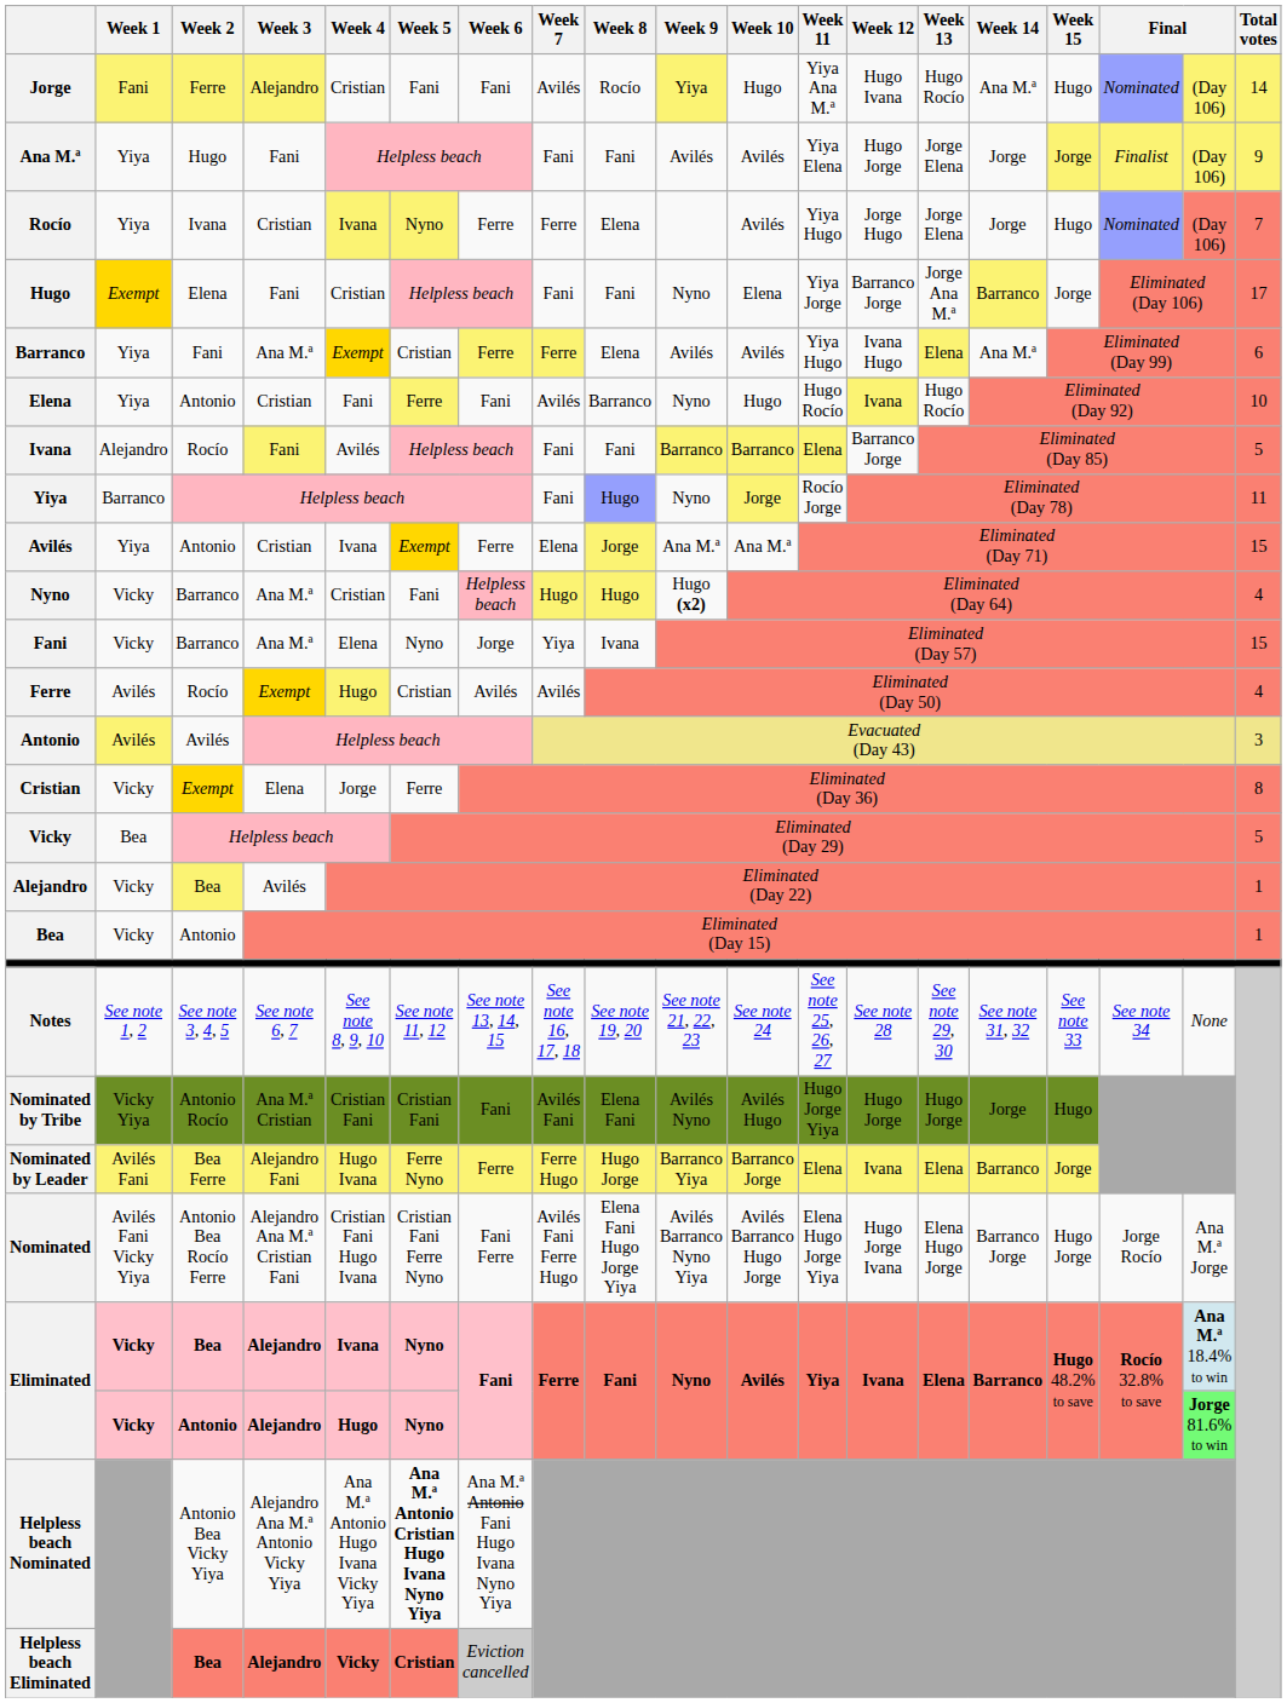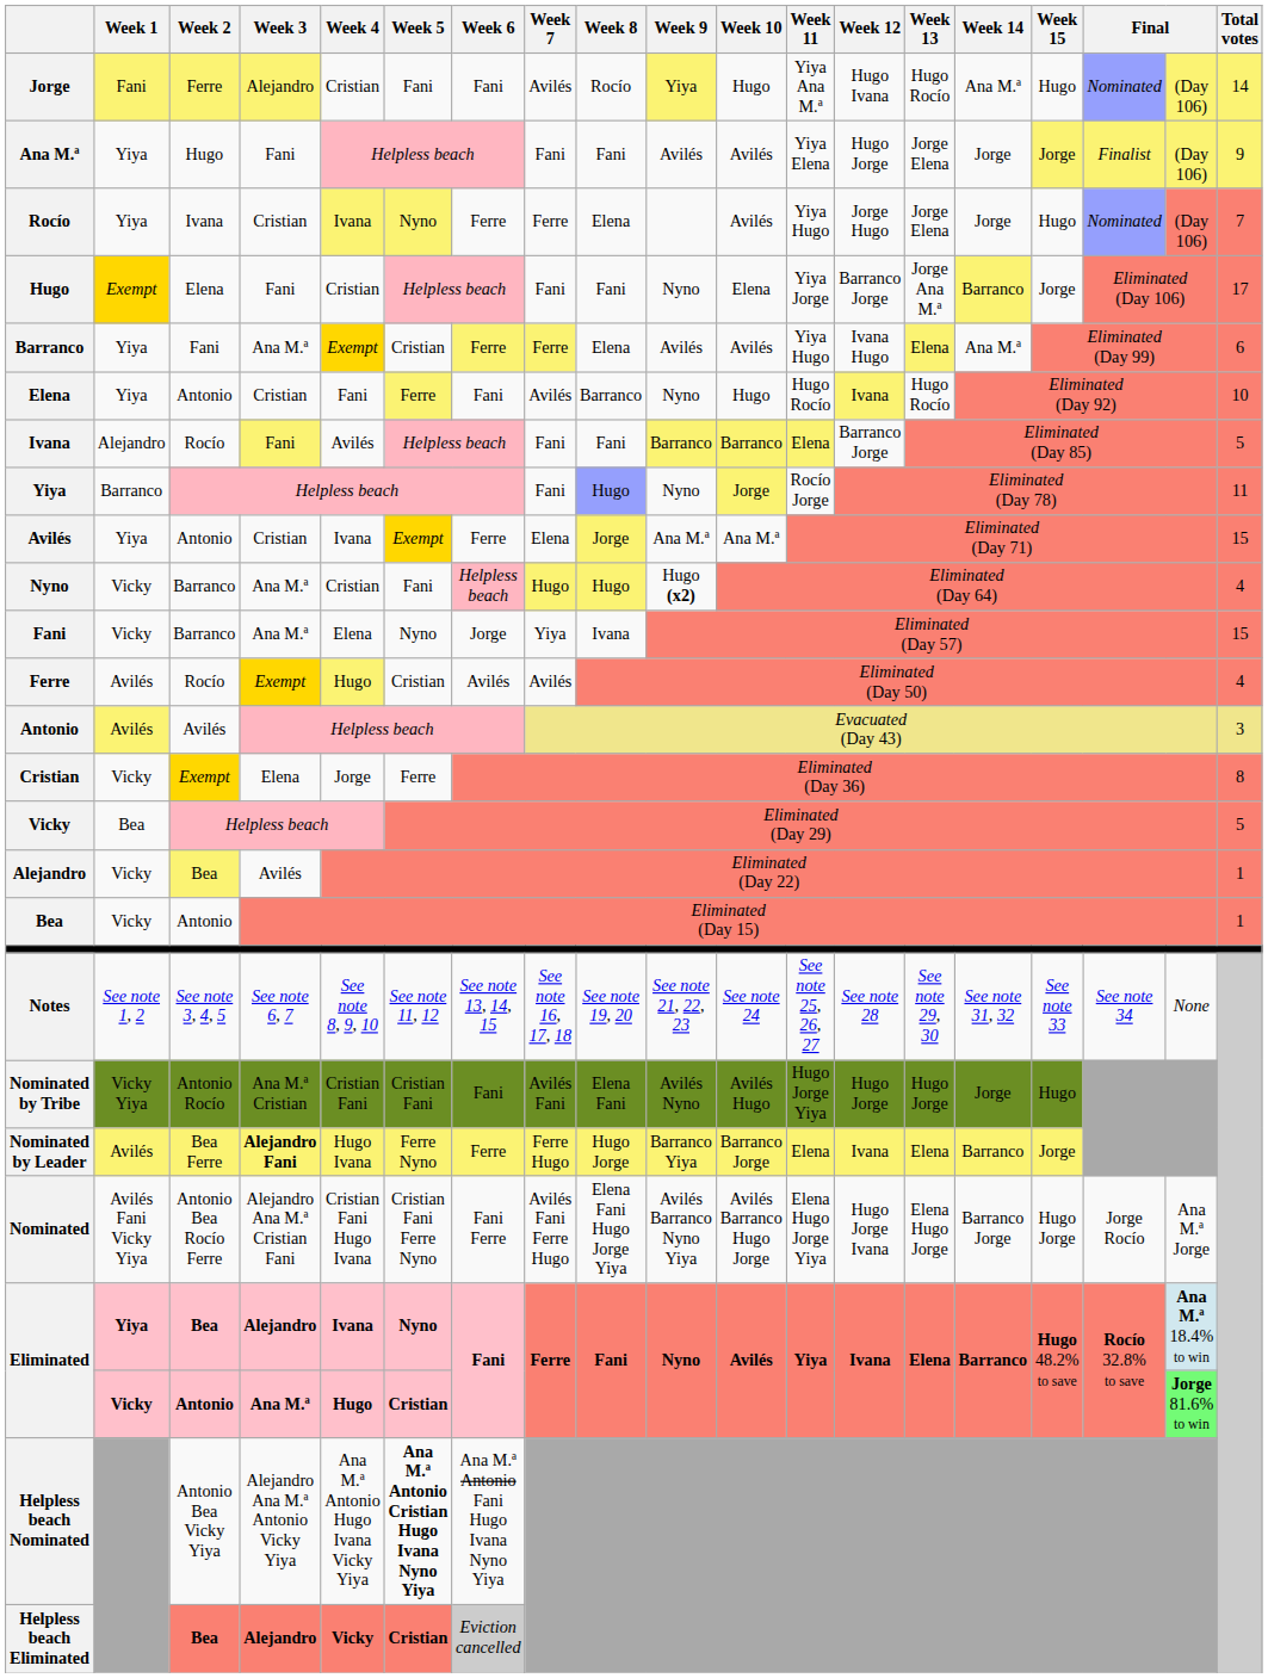Nominated by Leader | Week 1: Avilés Fani -> Avilés
Nominated by Leader | Week 3: normal -> bold
Eliminated / Bea | Week 1: Vicky -> Yiya
Eliminated / Antonio | Week 3: Alejandro -> Ana M.ª
Eliminated / Antonio | Week 5: Nyno -> Cristian
